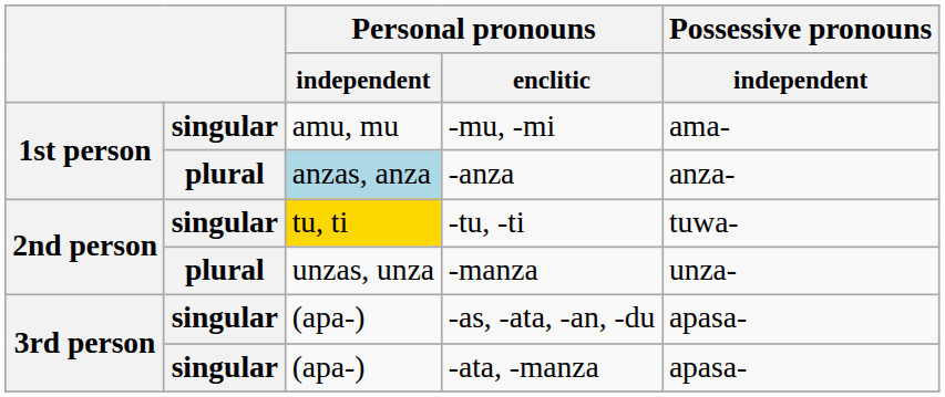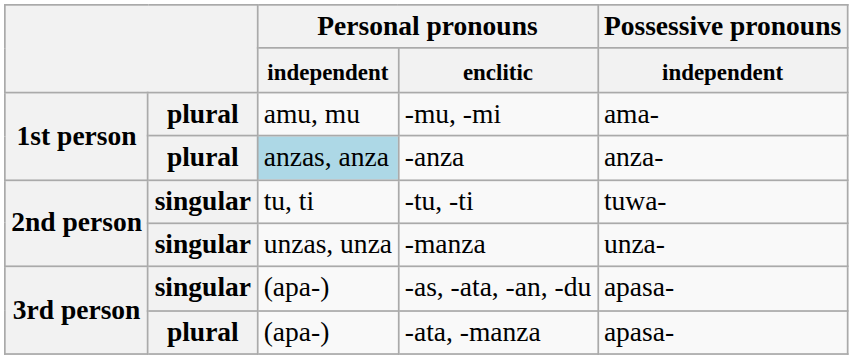-mu, -mi | column 2: singular -> plural
-tu, -ti | Personal pronouns / independent: gold background -> no background
-manza | column 2: plural -> singular
-ata, -manza | column 2: singular -> plural
